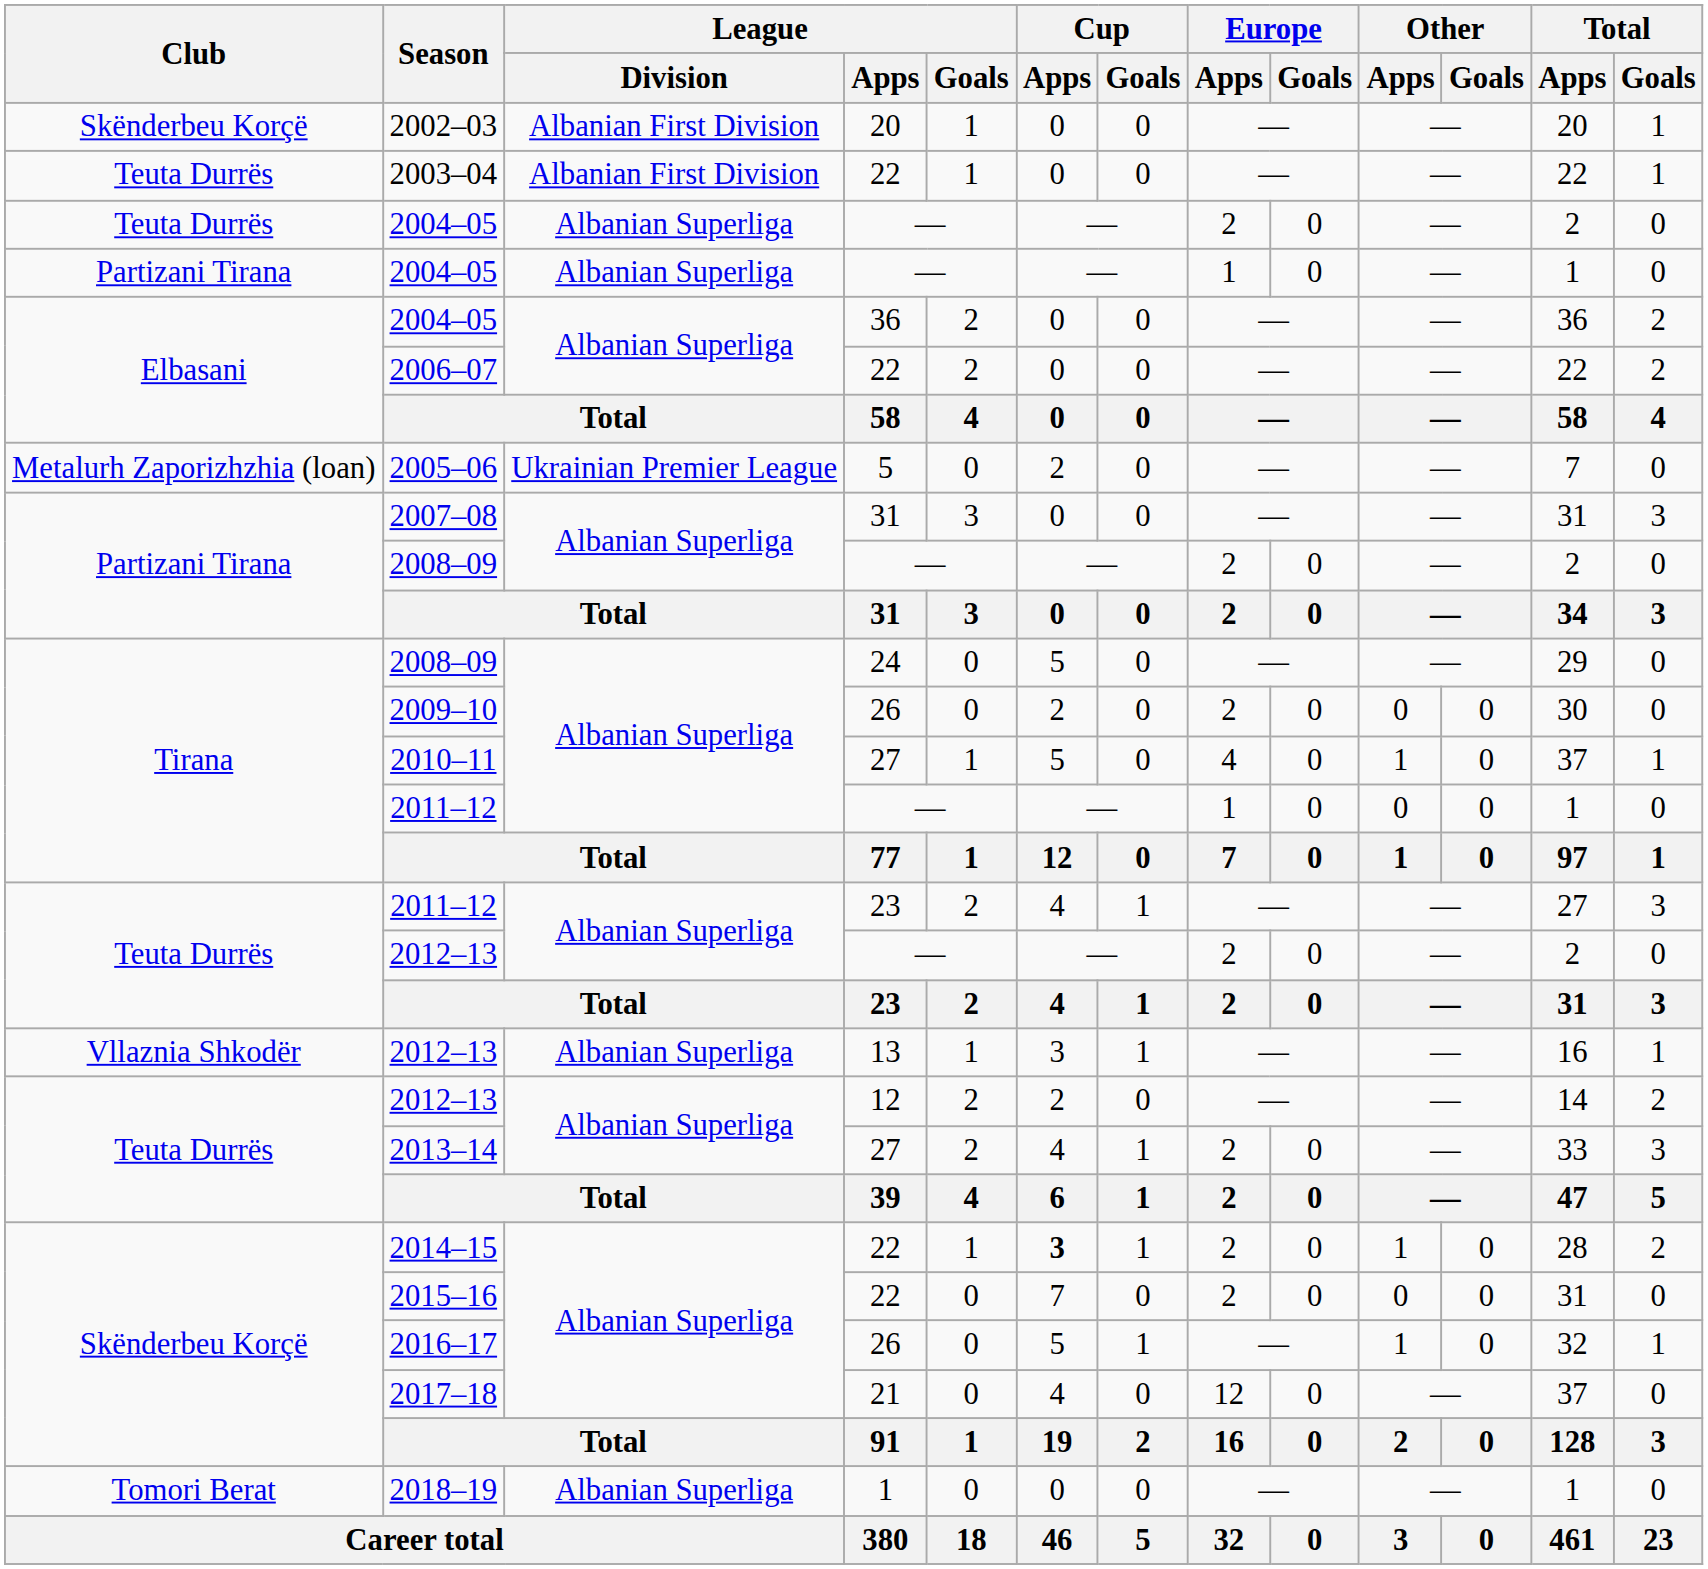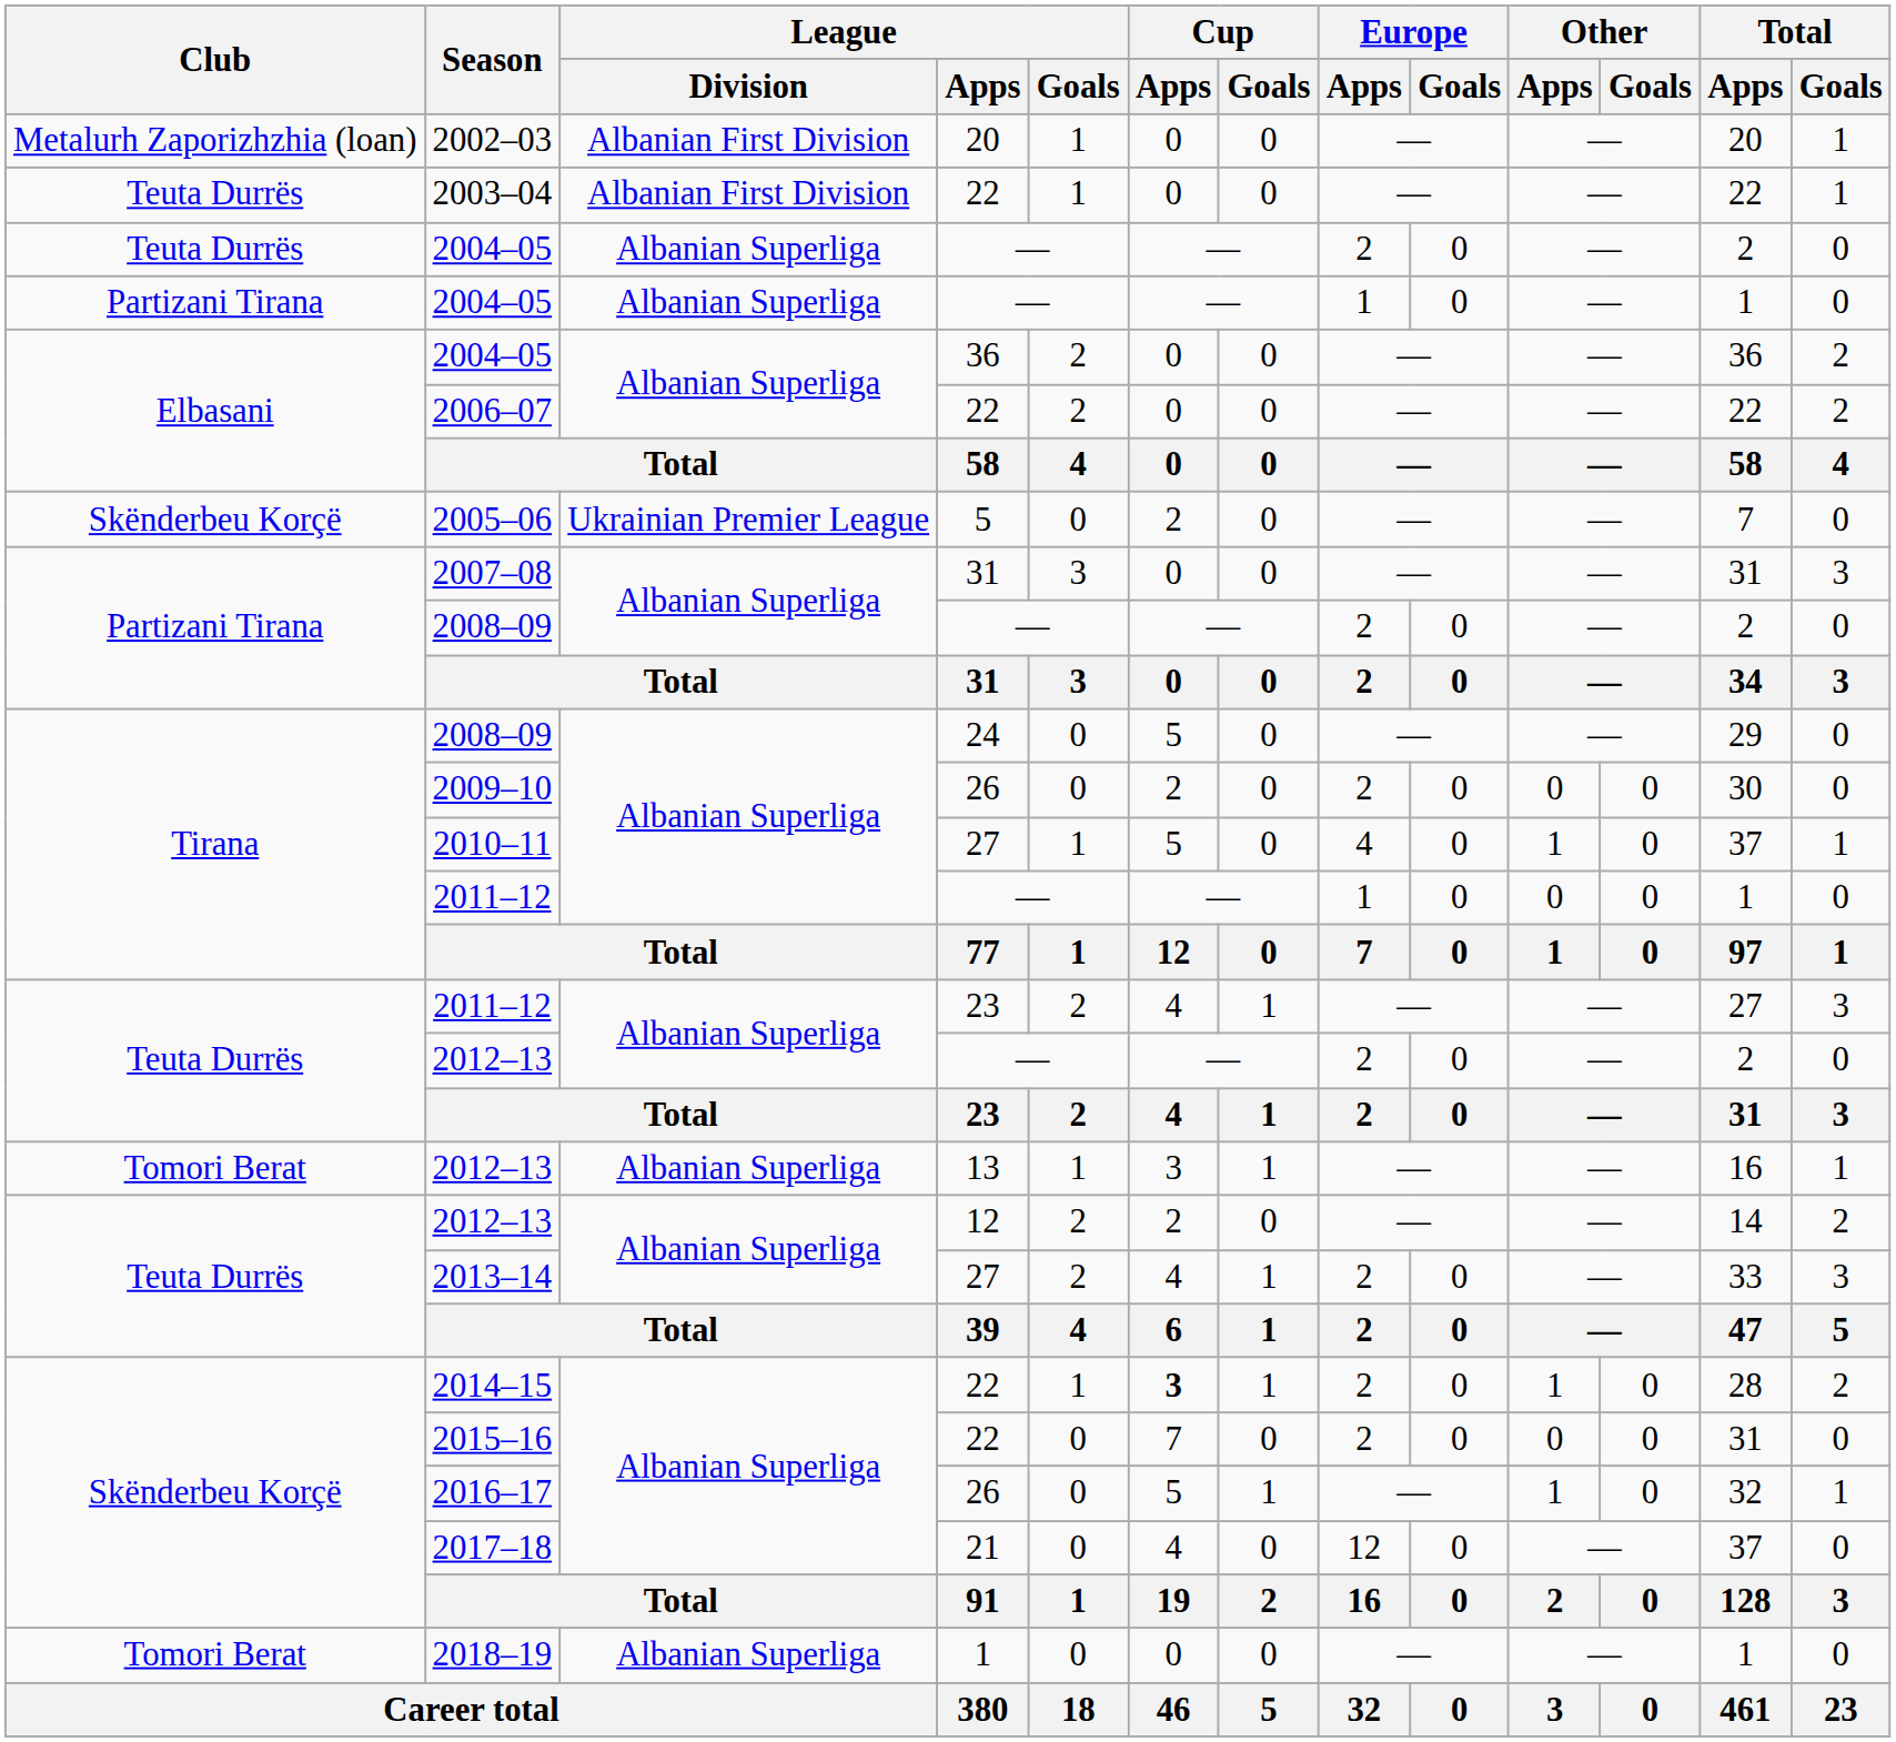2002–03 | Club: Skënderbeu Korçë -> Metalurh Zaporizhzhia (loan)
2005–06 | Club: Metalurh Zaporizhzhia (loan) -> Skënderbeu Korçë
2012–13 / 13 | Club: Vllaznia Shkodër -> Tomori Berat
